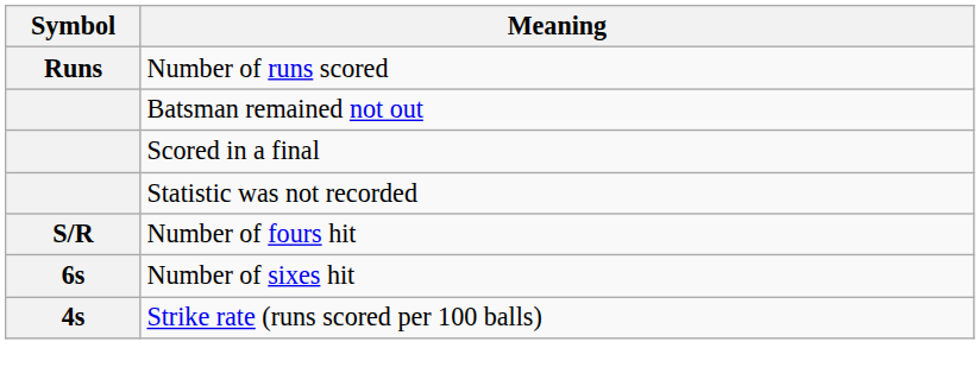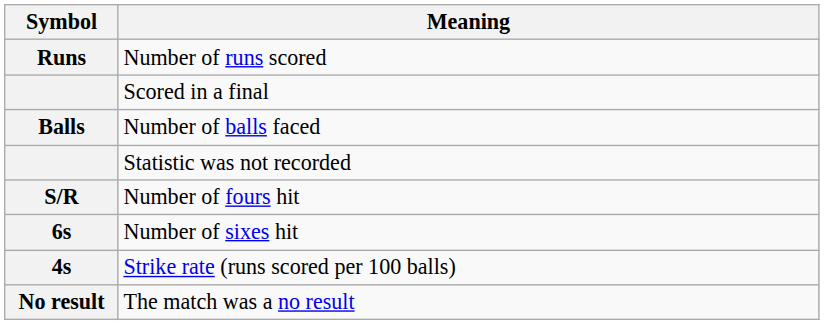- row: Batsman remained not out
+ row: Balls | Number of balls faced
+ row: No result | The match was a no result
